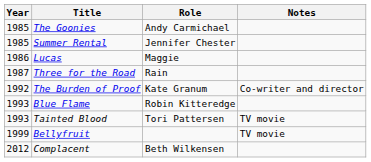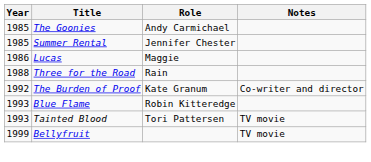Three for the Road | Year: 1987 -> 1988
- row: 2012 | Complacent | Beth Wilkensen
